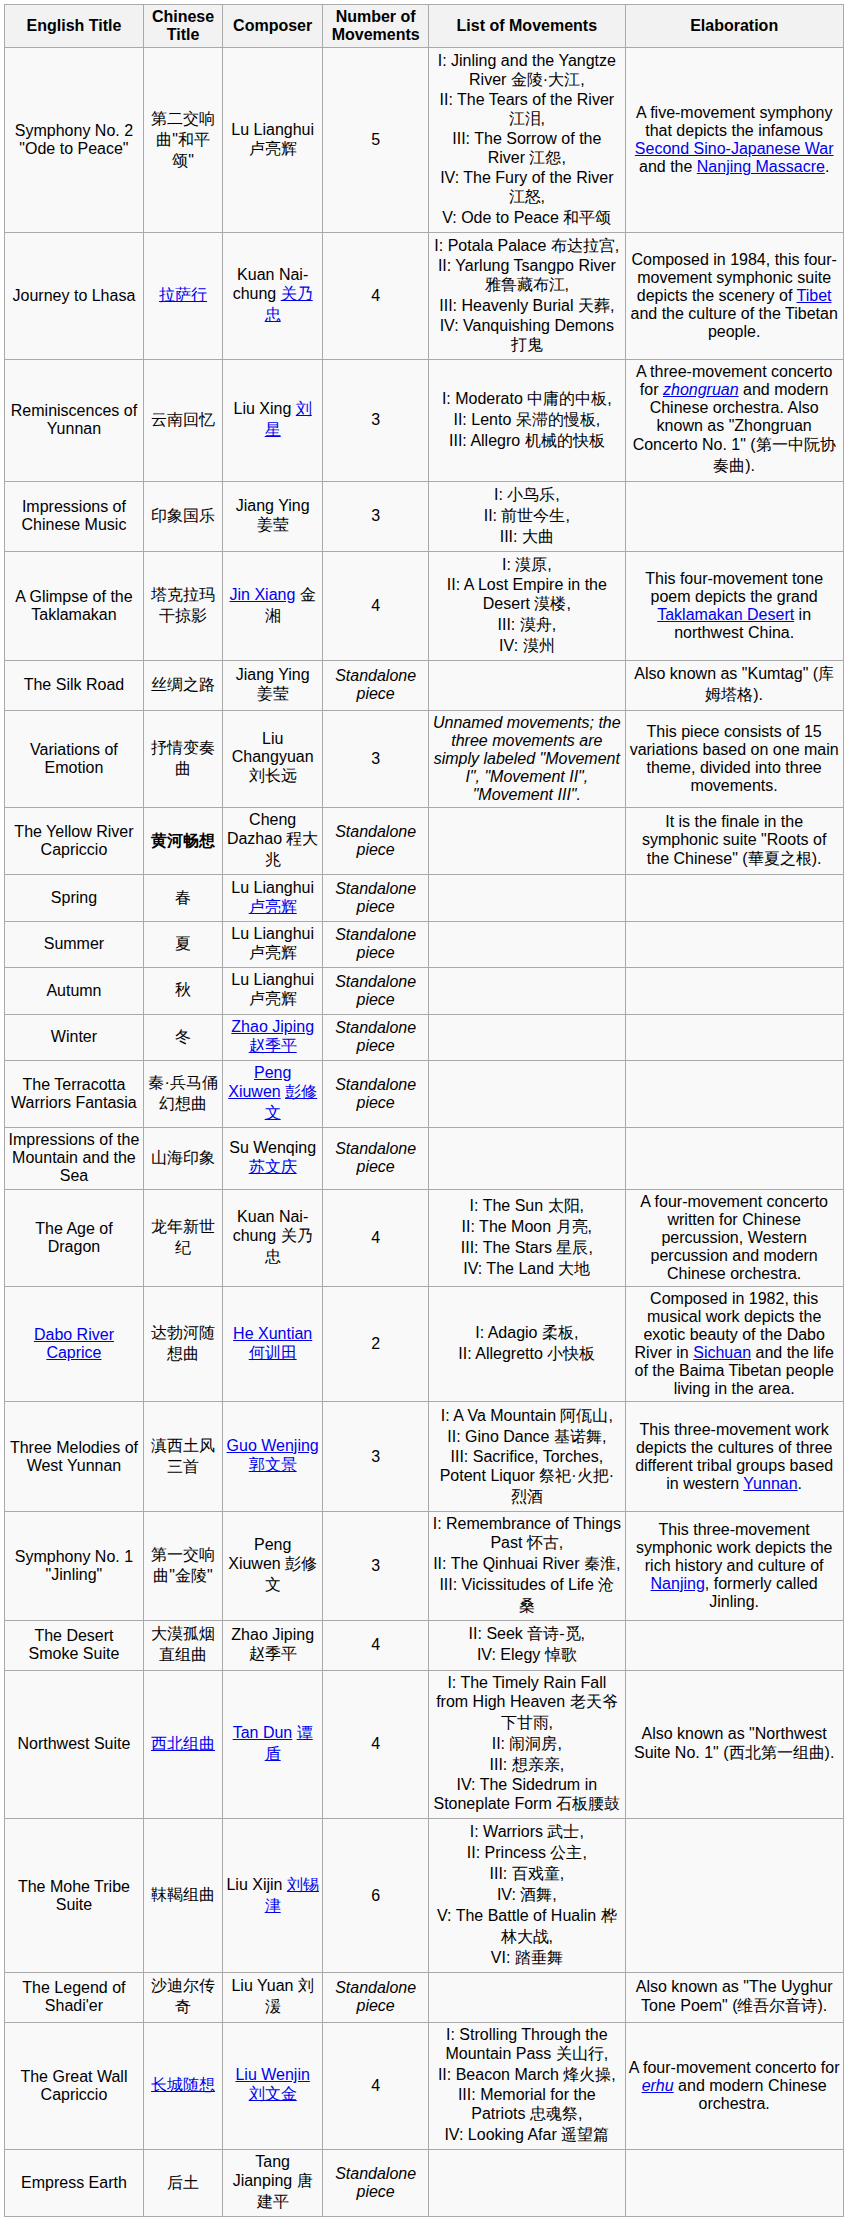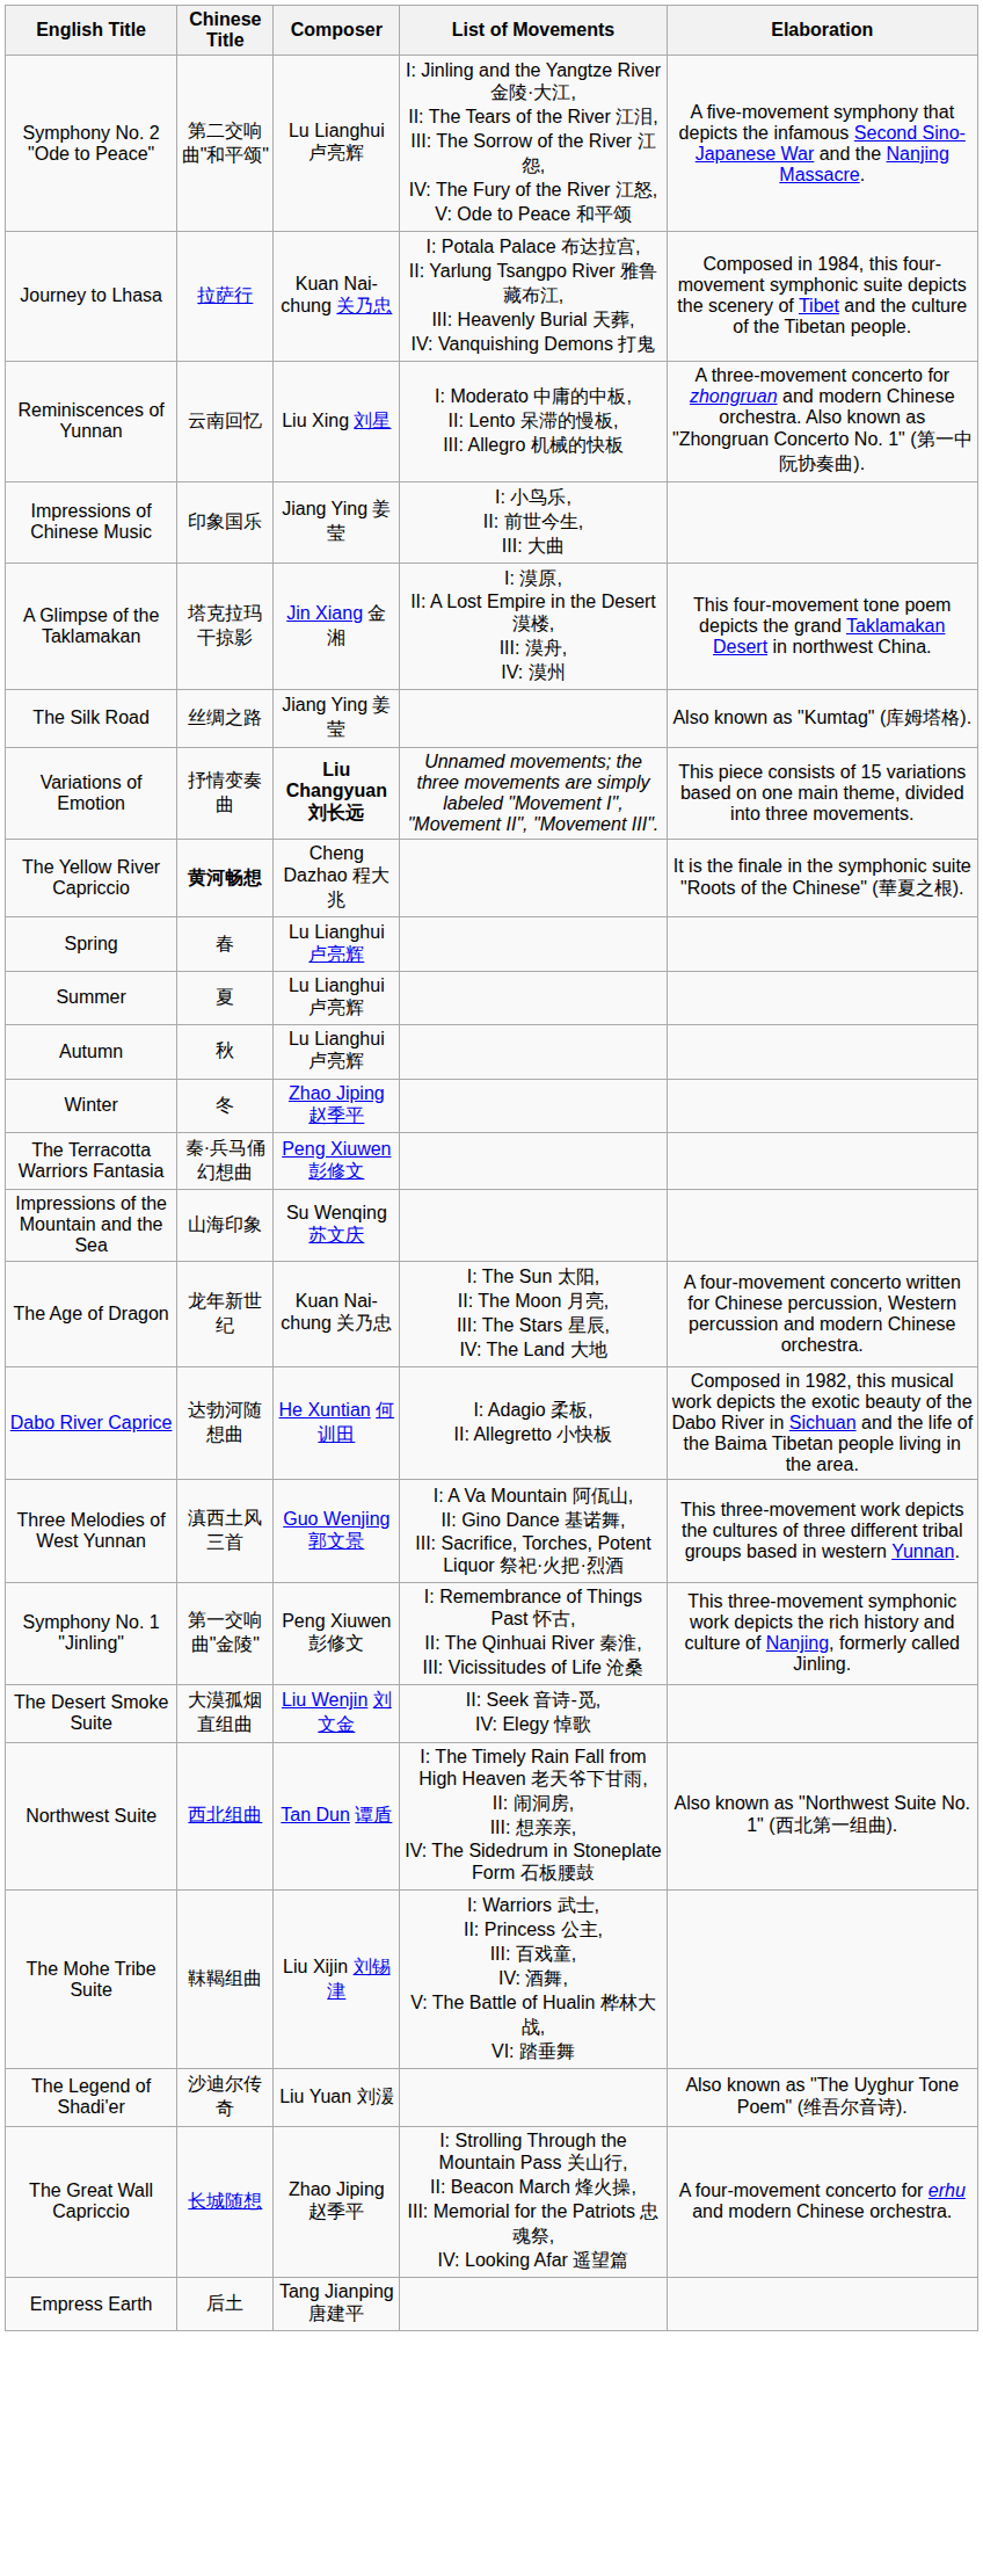- column: Number of Movements | 5 | 4 | 3 | 3 | 4 | Standalone piece | 3 | Standalone piece | Standalone piece | Standalone piece | Standalone piece | Standalone piece | Standalone piece | Standalone piece | 4 | 2 | 3 | 3 | 4 | 4 | 6 | Standalone piece | 4 | Standalone piece
Variations of Emotion | Composer: normal -> bold
The Desert Smoke Suite | Composer: Zhao Jiping 赵季平 -> Liu Wenjin 刘文金
The Great Wall Capriccio | Composer: Liu Wenjin 刘文金 -> Zhao Jiping 赵季平
